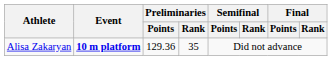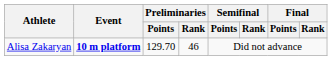Alisa Zakaryan | Preliminaries / Points: 129.36 -> 129.70
Alisa Zakaryan | Preliminaries / Rank: 35 -> 46
